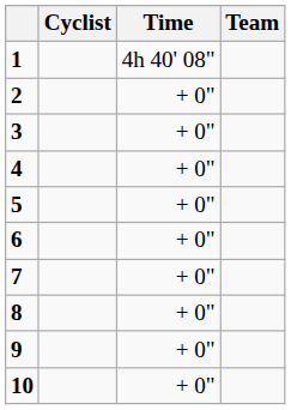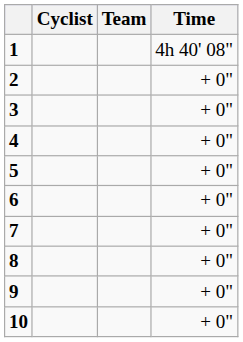columns swapped: Team <-> Time
